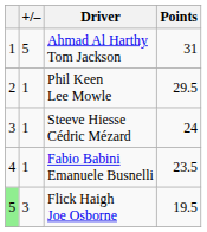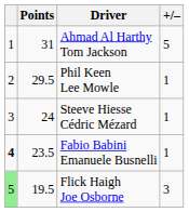columns swapped: +/– <-> Points
Fabio Babini Emanuele Busnelli | column 1: normal -> bold
